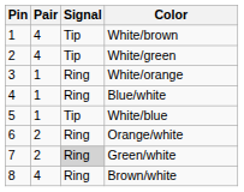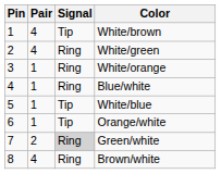White/green | Signal: Tip -> Ring
Orange/white | Pair: 2 -> 1
Orange/white | Signal: Ring -> Tip
